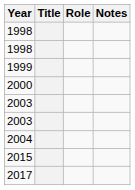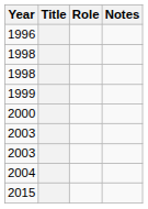+ row: 1996
- row: 2017
